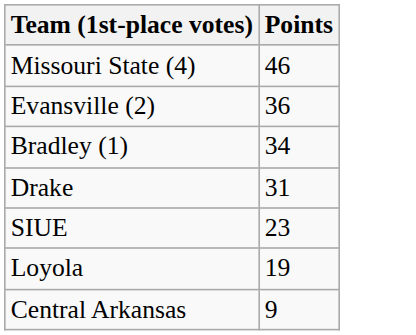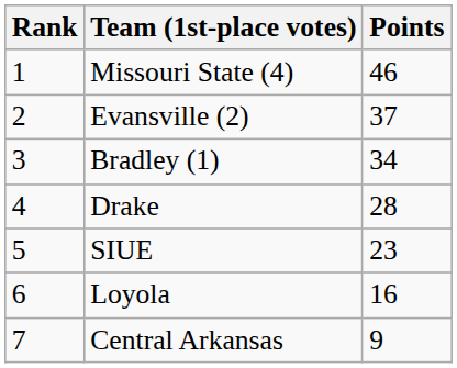+ column: Rank | 1 | 2 | 3 | 4 | 5 | 6 | 7
Evansville (2) | Points: 36 -> 37
Drake | Points: 31 -> 28
Loyola | Points: 19 -> 16
